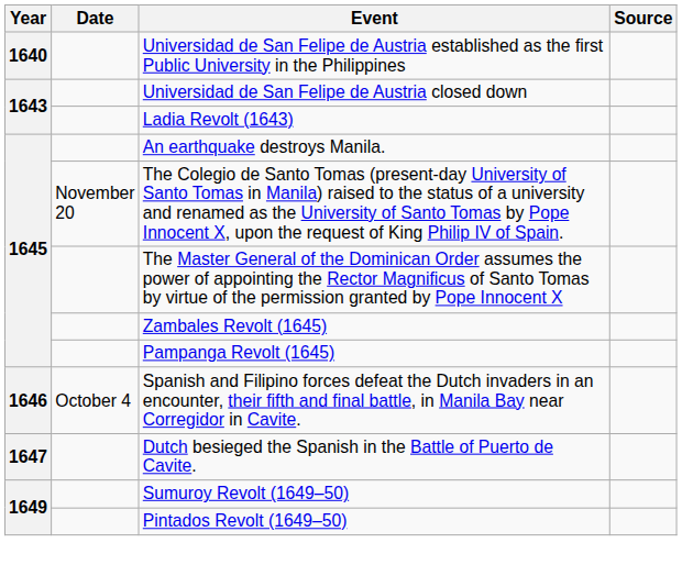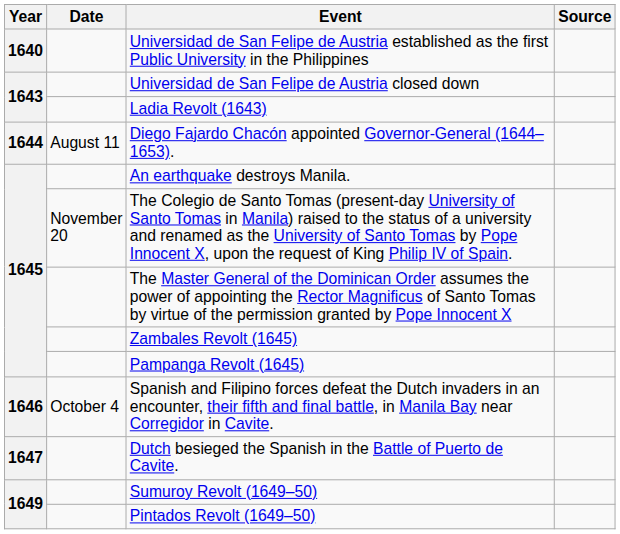+ row: 1644 | August 11 | Diego Fajardo Chacón appointed Governor-General (1644–1653).
